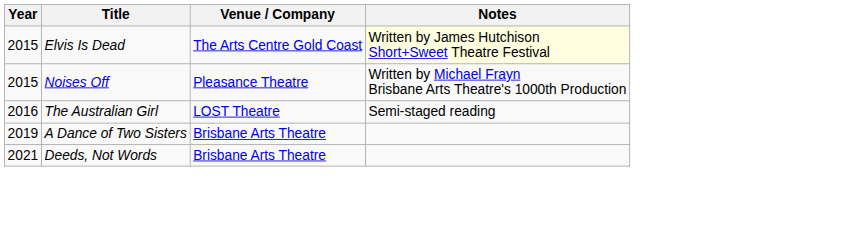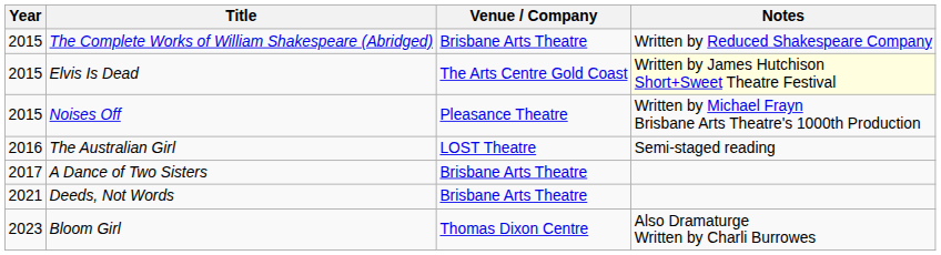+ row: 2015 | The Complete Works of William Shakespeare (Abridged) | Brisbane Arts Theatre | Written by Reduced Shakespeare Company
A Dance of Two Sisters | Year: 2019 -> 2017
+ row: 2023 | Bloom Girl | Thomas Dixon Centre | Also Dramaturge Written by Charli Burrowes
